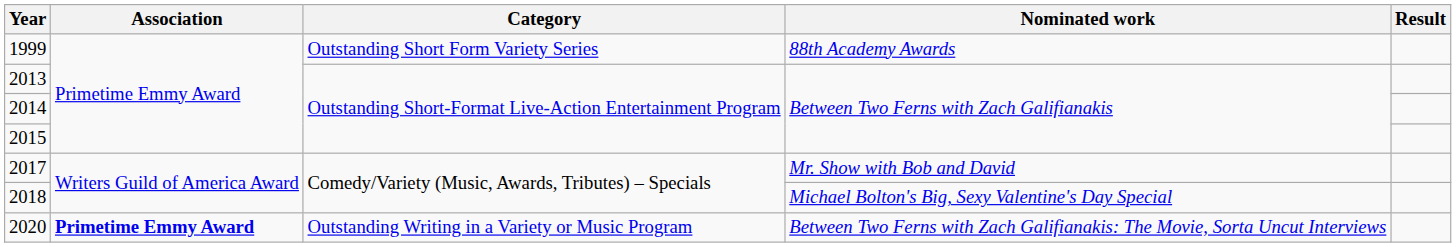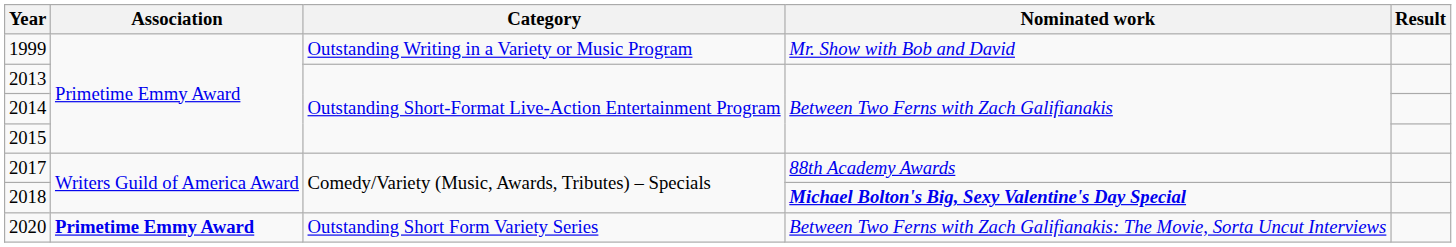1999 | Category: Outstanding Short Form Variety Series -> Outstanding Writing in a Variety or Music Program
1999 | Nominated work: 88th Academy Awards -> Mr. Show with Bob and David
2017 | Nominated work: Mr. Show with Bob and David -> 88th Academy Awards
2018 | Nominated work: normal -> bold
2020 | Category: Outstanding Writing in a Variety or Music Program -> Outstanding Short Form Variety Series
